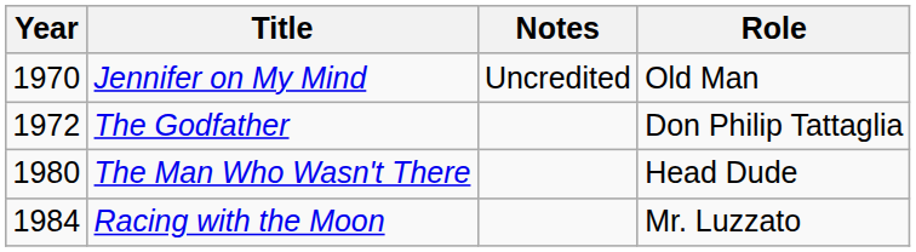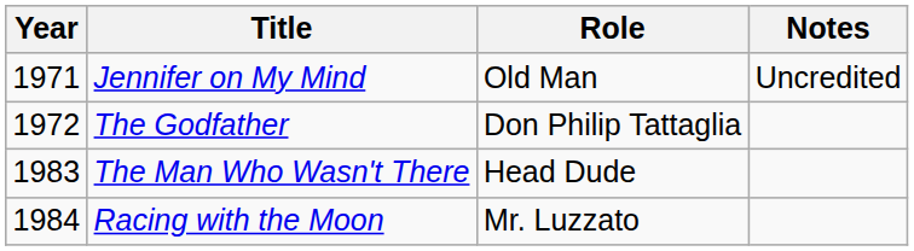columns swapped: Role <-> Notes
Jennifer on My Mind | Year: 1970 -> 1971
The Man Who Wasn't There | Year: 1980 -> 1983
